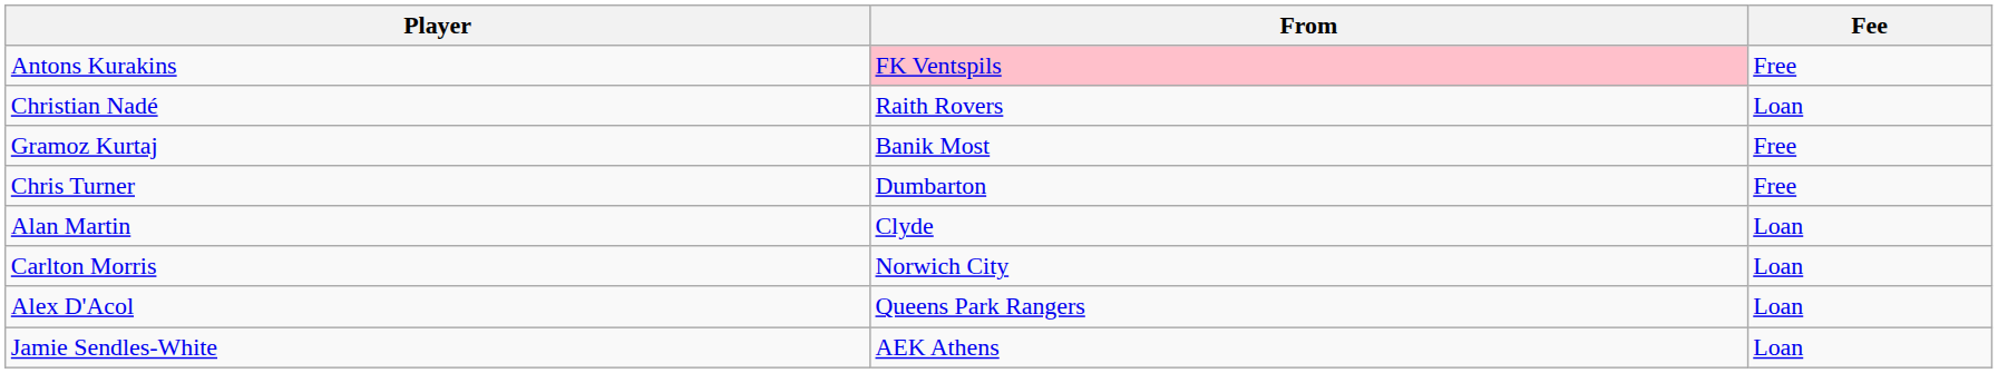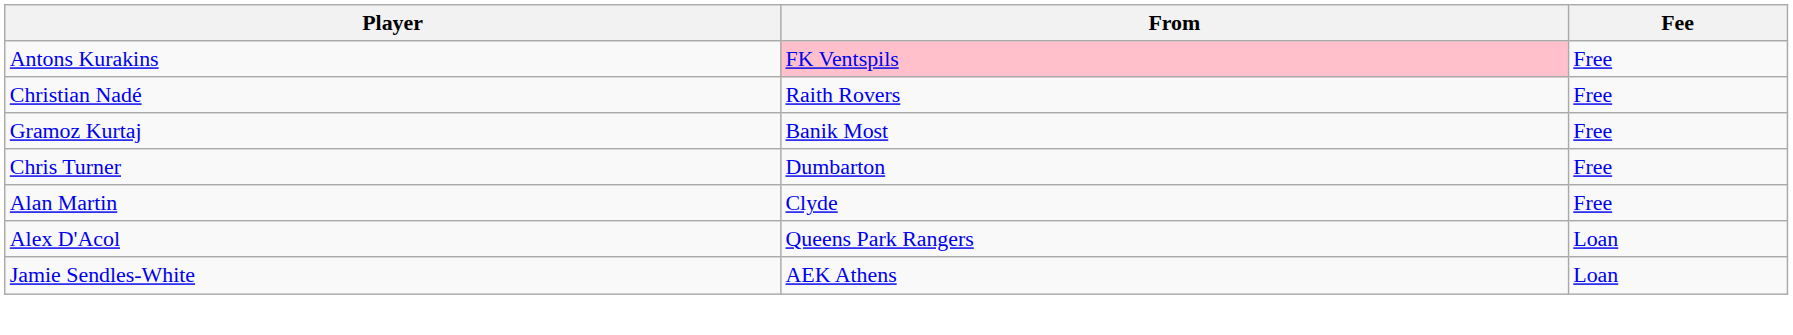Christian Nadé | Fee: Loan -> Free
Alan Martin | Fee: Loan -> Free
- row: Carlton Morris | Norwich City | Loan
